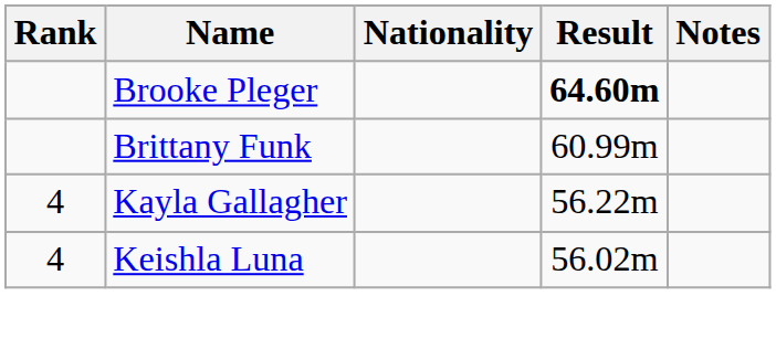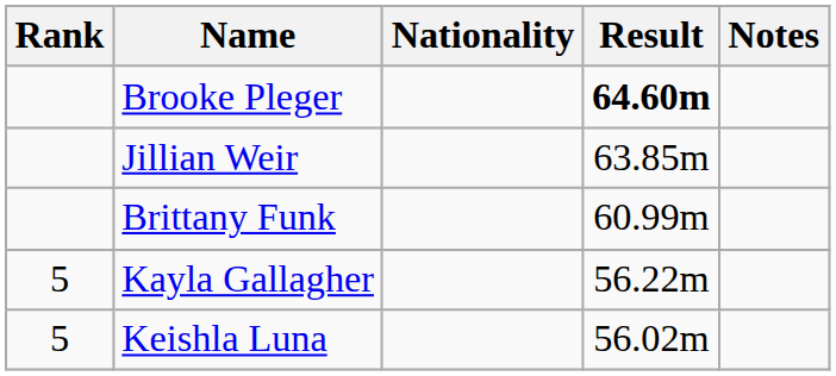+ row: Jillian Weir | 63.85m
Kayla Gallagher | Rank: 4 -> 5
Keishla Luna | Rank: 4 -> 5
